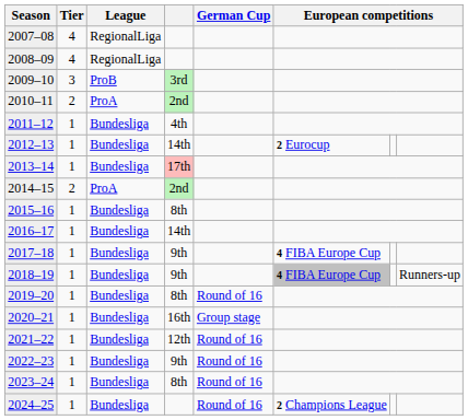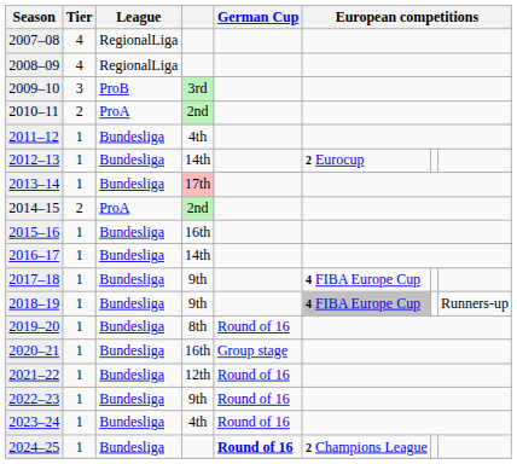2015–16 | column 4: 8th -> 16th
2023–24 | column 4: 8th -> 4th
2024–25 | German Cup: normal -> bold
